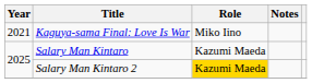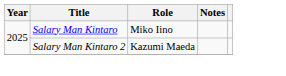- row: 2021 | Kaguya-sama Final: Love Is War | Miko Iino
Salary Man Kintaro | Role: Kazumi Maeda -> Miko Iino
Salary Man Kintaro 2 | Role: gold background -> no background
